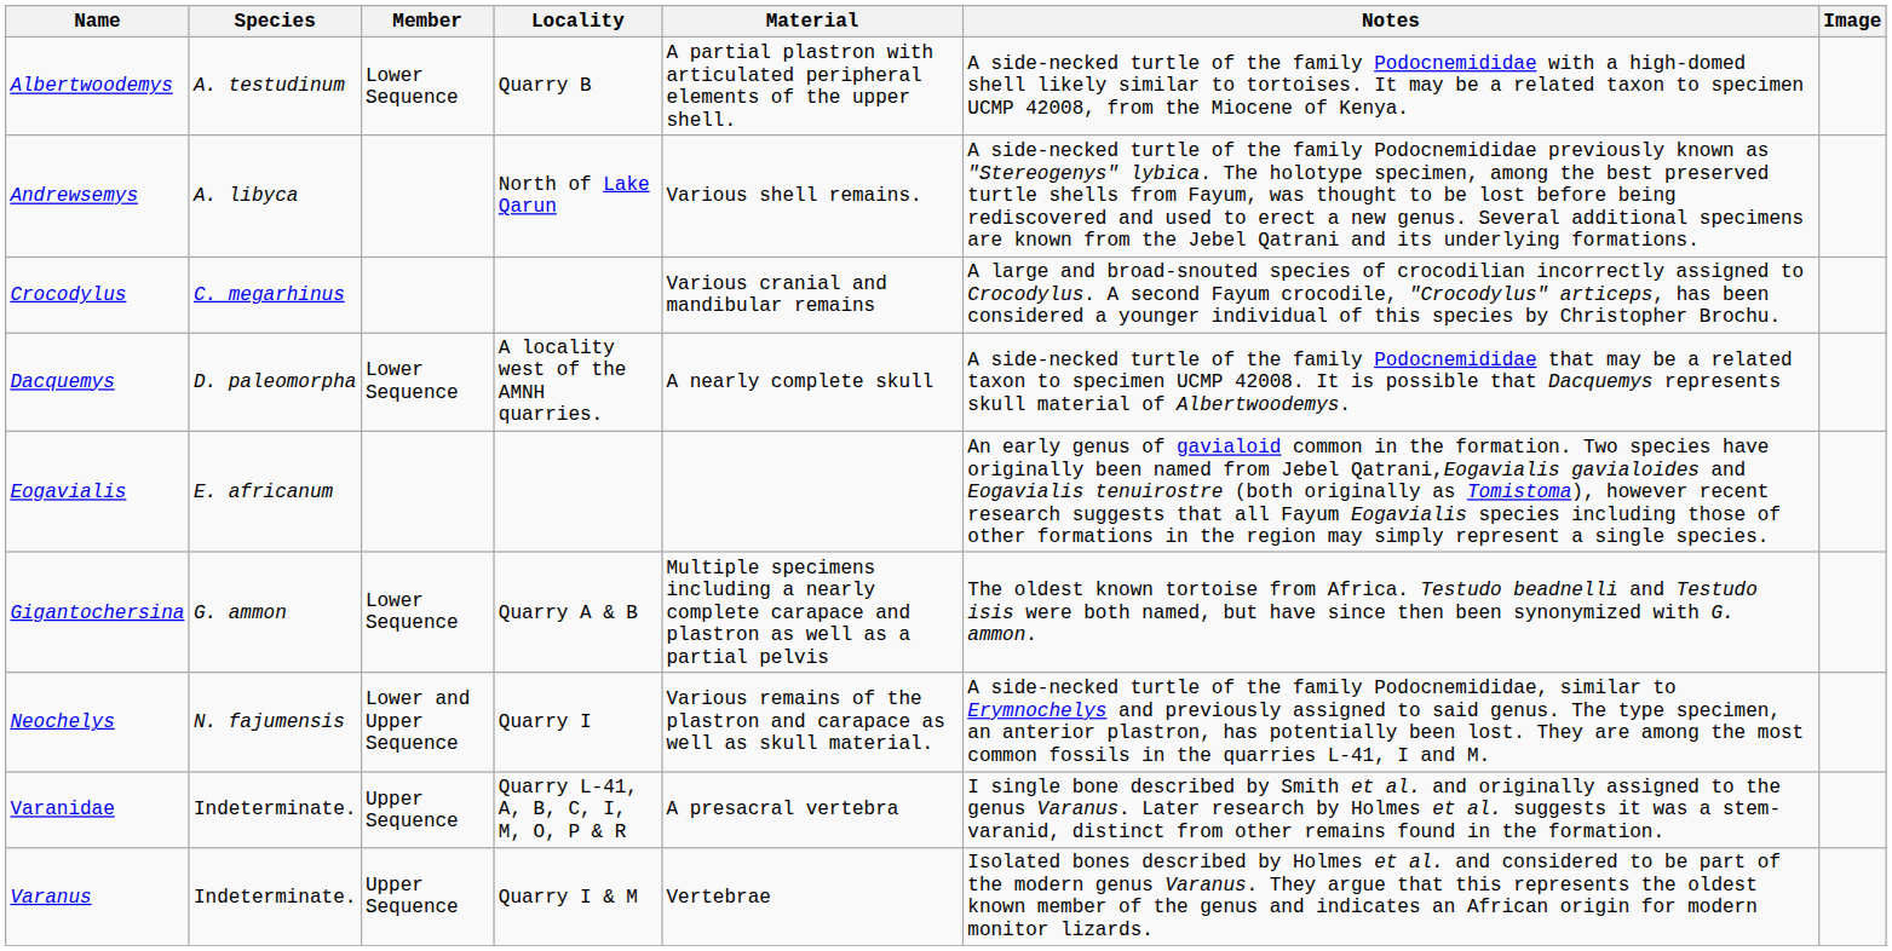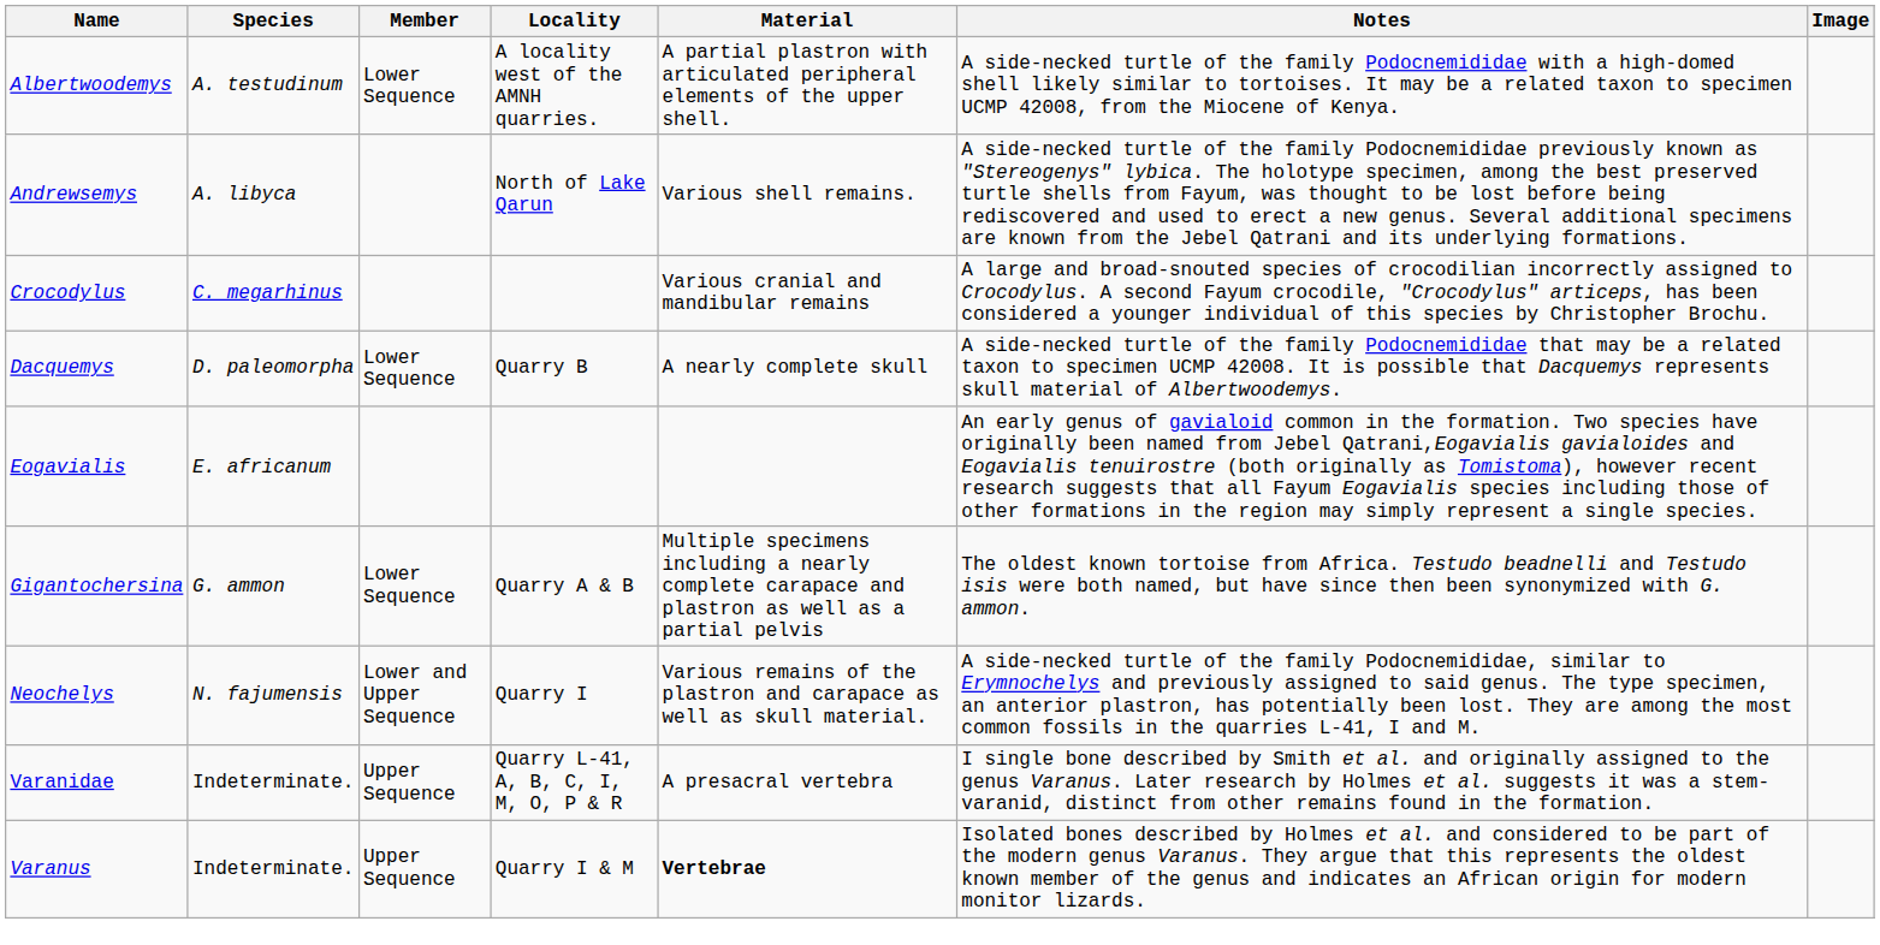Albertwoodemys | Locality: Quarry B -> A locality west of the AMNH quarries.
Dacquemys | Locality: A locality west of the AMNH quarries. -> Quarry B
Varanus | Material: normal -> bold
